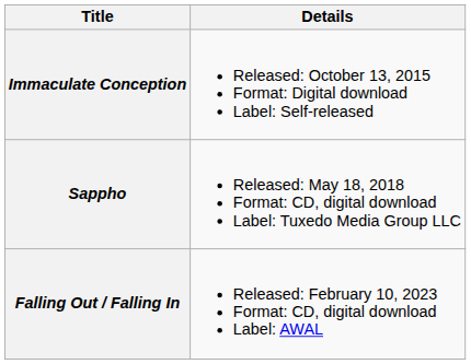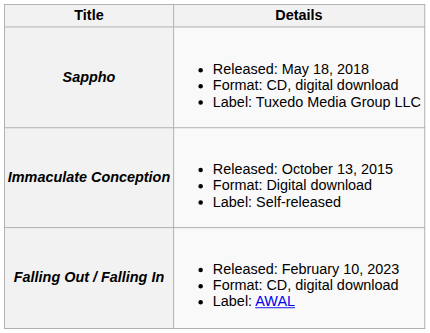rows swapped: Immaculate Conception <-> Sappho
